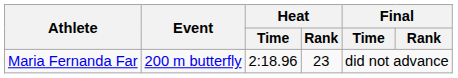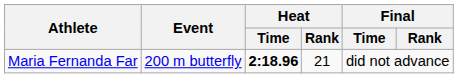Maria Fernanda Far | Heat / Time: normal -> bold
Maria Fernanda Far | Heat / Rank: 23 -> 21
